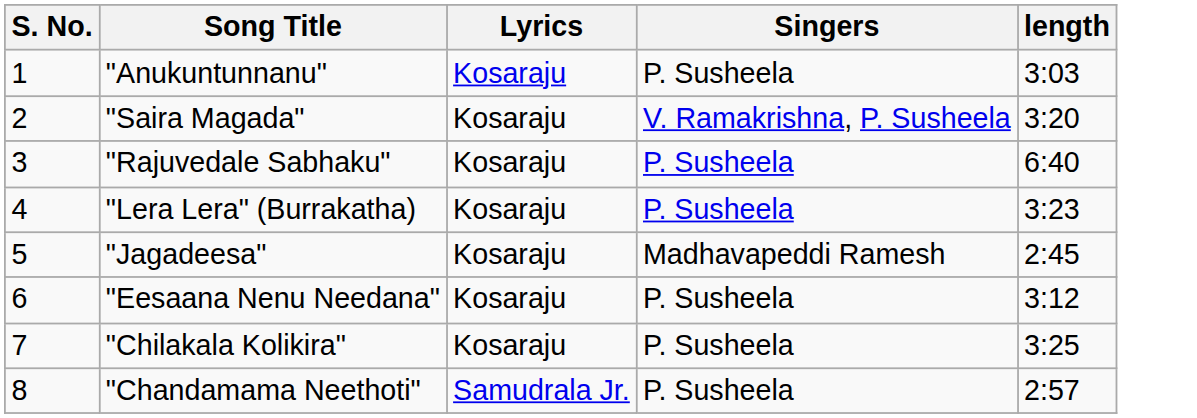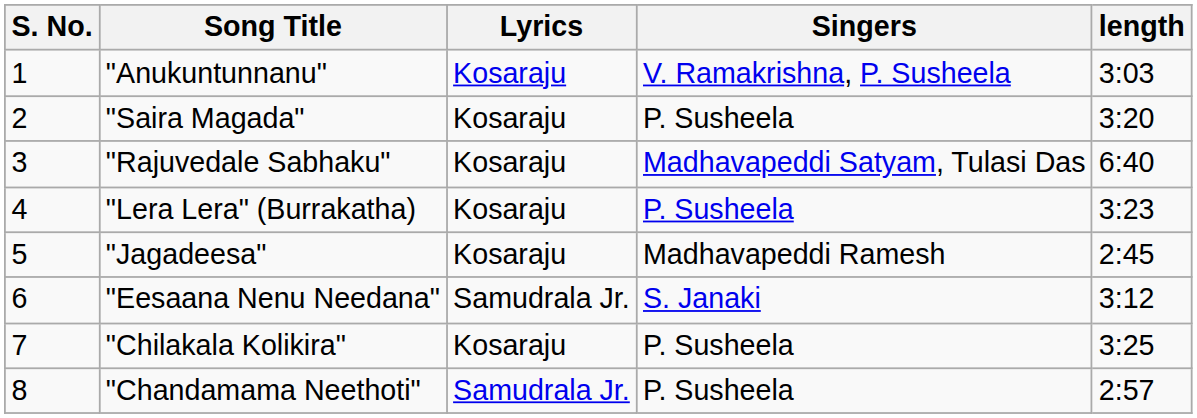"Anukuntunnanu" | Singers: P. Susheela -> V. Ramakrishna, P. Susheela
"Saira Magada" | Singers: V. Ramakrishna, P. Susheela -> P. Susheela
"Rajuvedale Sabhaku" | Singers: P. Susheela -> Madhavapeddi Satyam, Tulasi Das
"Eesaana Nenu Needana" | Lyrics: Kosaraju -> Samudrala Jr.
"Eesaana Nenu Needana" | Singers: P. Susheela -> S. Janaki
